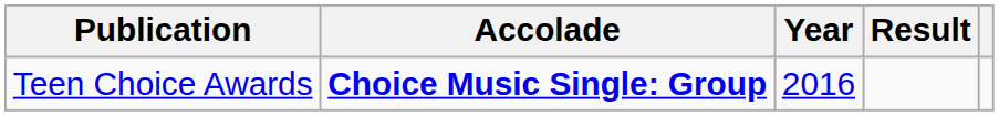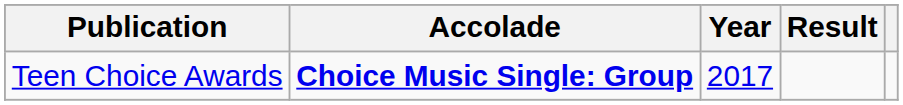Teen Choice Awards | Year: 2016 -> 2017
